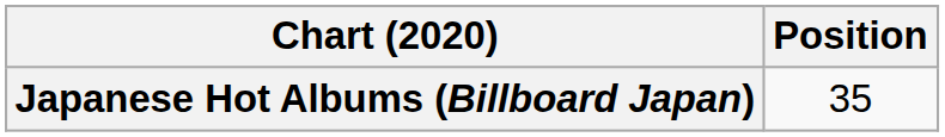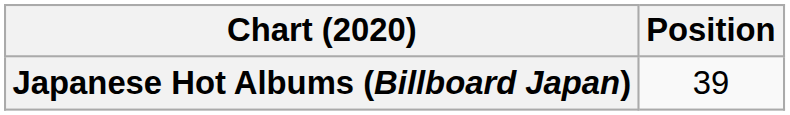Japanese Hot Albums (Billboard Japan) | Position: 35 -> 39
